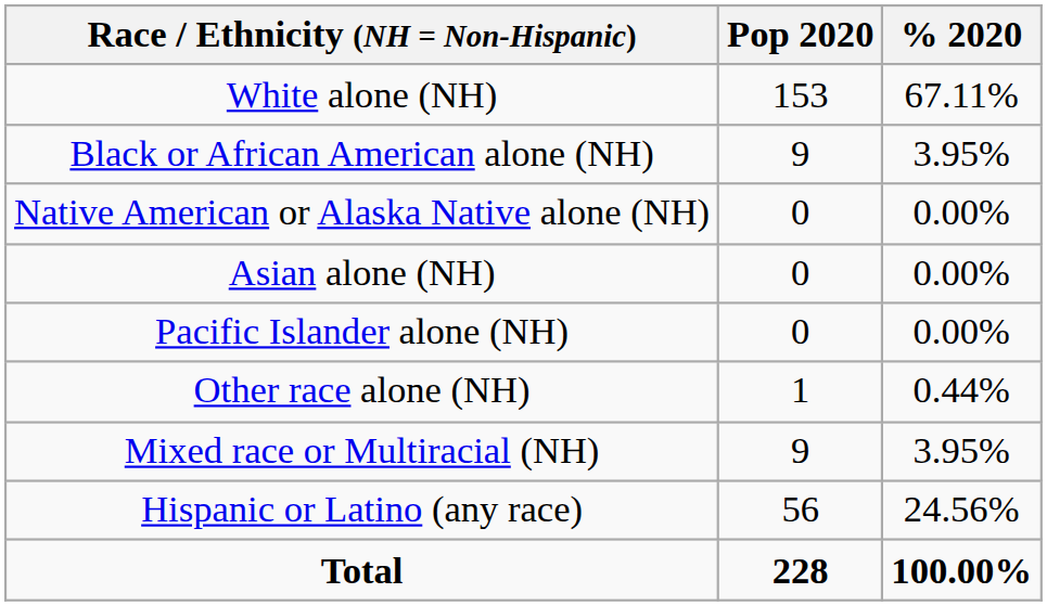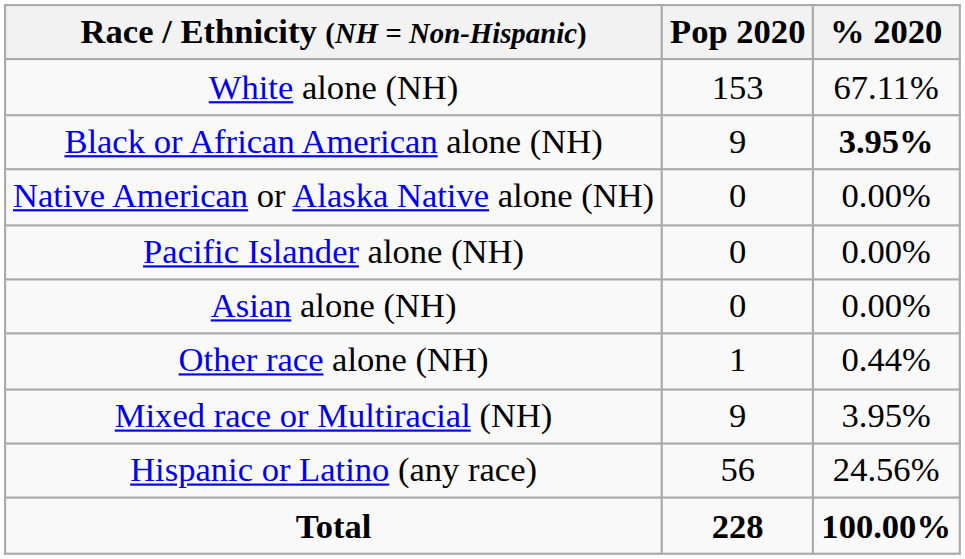Black or African American alone (NH) | % 2020: normal -> bold
rows swapped: Asian alone (NH) <-> Pacific Islander alone (NH)
